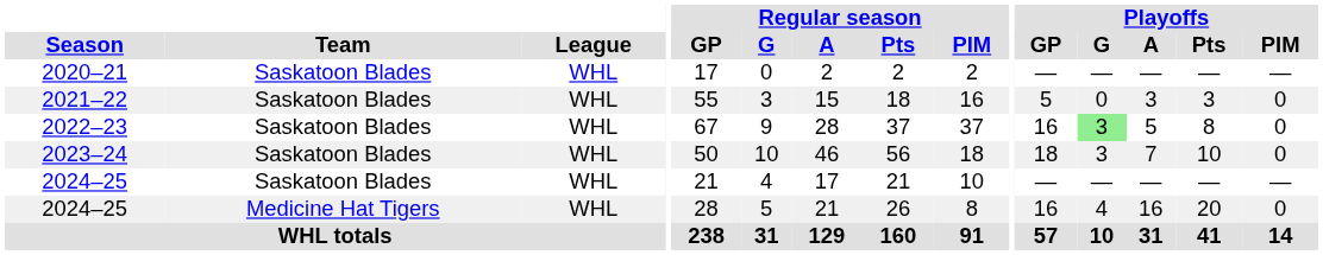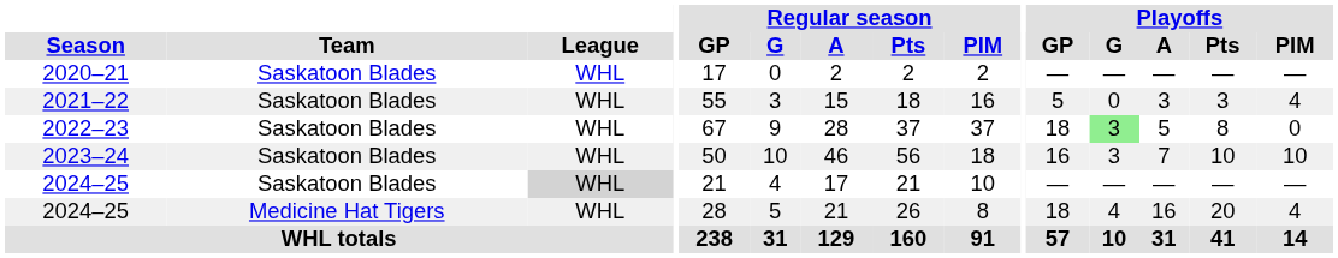2021–22 | Playoffs / PIM: 0 -> 4
2022–23 | Playoffs / GP: 16 -> 18
2023–24 | Playoffs / GP: 18 -> 16
2023–24 | Playoffs / PIM: 0 -> 10
2024–25 / Saskatoon Blades | League: no background -> lightgrey background
2024–25 / Medicine Hat Tigers | Playoffs / GP: 16 -> 18
2024–25 / Medicine Hat Tigers | Playoffs / PIM: 0 -> 4
